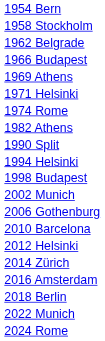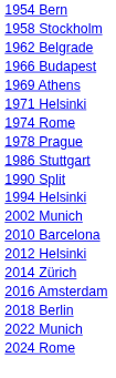+ row: 1978 Prague
- row: 1982 Athens
+ row: 1986 Stuttgart
- row: 1998 Budapest
- row: 2006 Gothenburg
